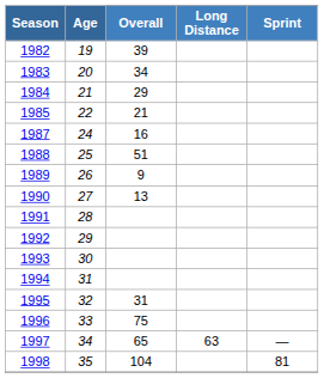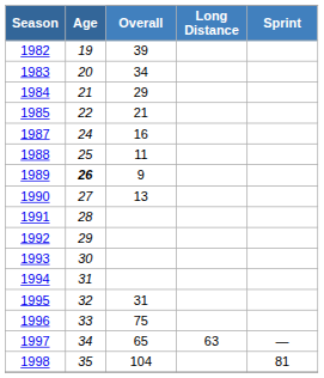1988 | Overall: 51 -> 11
1989 | Age: normal -> bold
